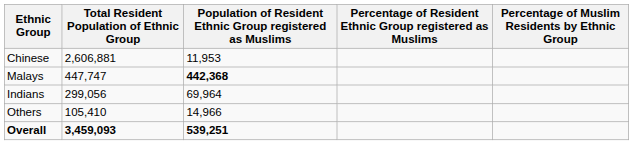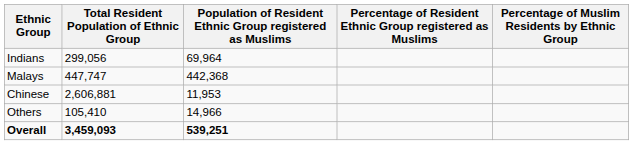rows swapped: Chinese <-> Indians
Malays | Population of Resident Ethnic Group registered as Muslims: bold -> normal
